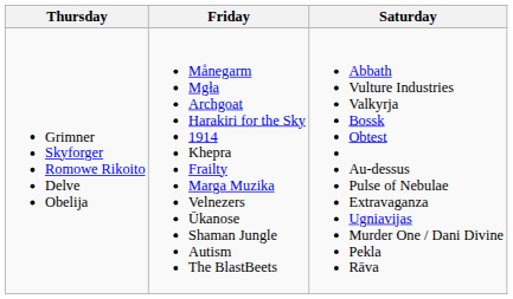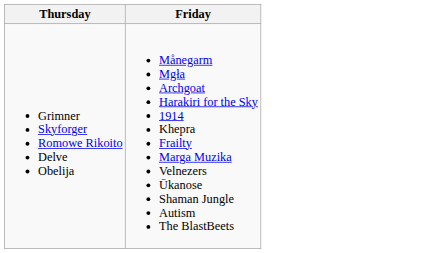- column: Saturday | Abbath Vulture Industries Valkyrja Bossk Obtest Au-dessus Pulse of Nebulae Extravaganza Ugniavijas Murder One / Dani Divine Pekla Rāva
